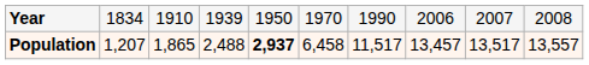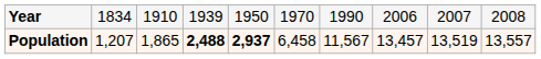Population | column 4: normal -> bold
Population | column 7: 11,517 -> 11,567
Population | column 9: 13,517 -> 13,519
